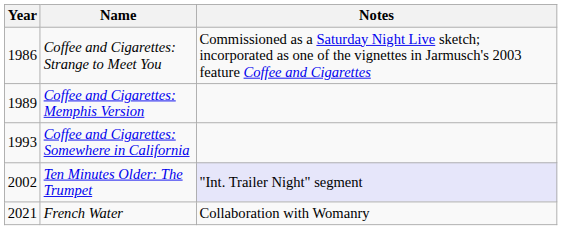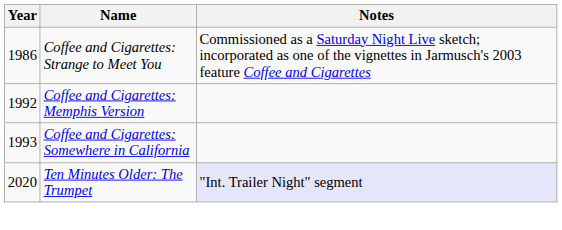Coffee and Cigarettes: Memphis Version | Year: 1989 -> 1992
Ten Minutes Older: The Trumpet | Year: 2002 -> 2020
- row: 2021 | French Water | Collaboration with Womanry
